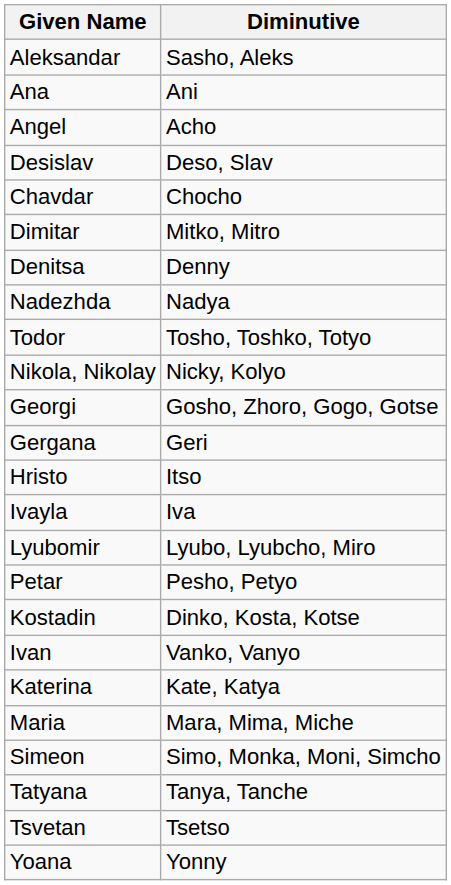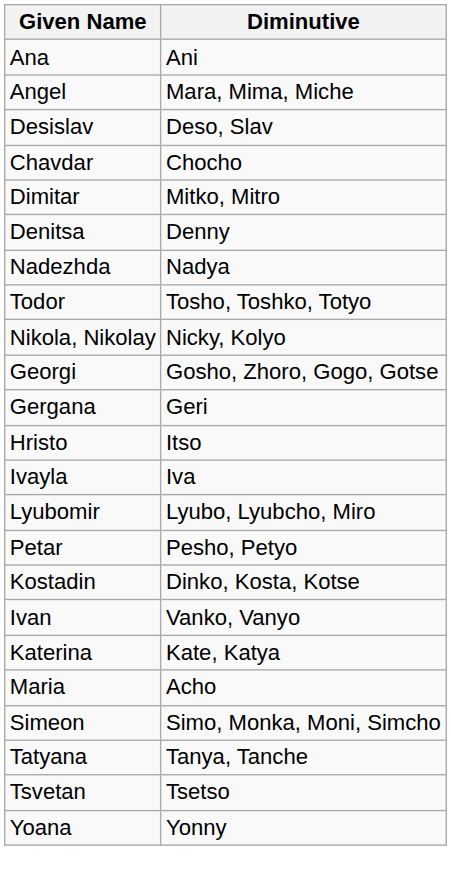- row: Aleksandar | Sasho, Aleks
Angel | Diminutive: Acho -> Mara, Mima, Miche
Maria | Diminutive: Mara, Mima, Miche -> Acho
